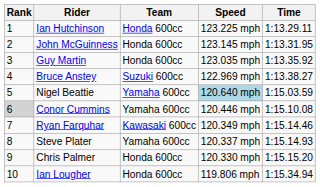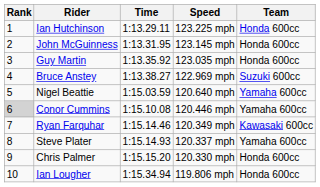columns swapped: Team <-> Time
Nigel Beattie | Speed: lightblue background -> no background
